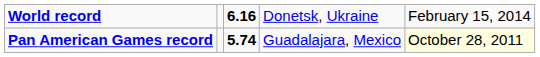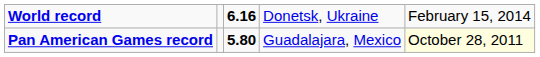Pan American Games record | column 3: 5.74 -> 5.80
